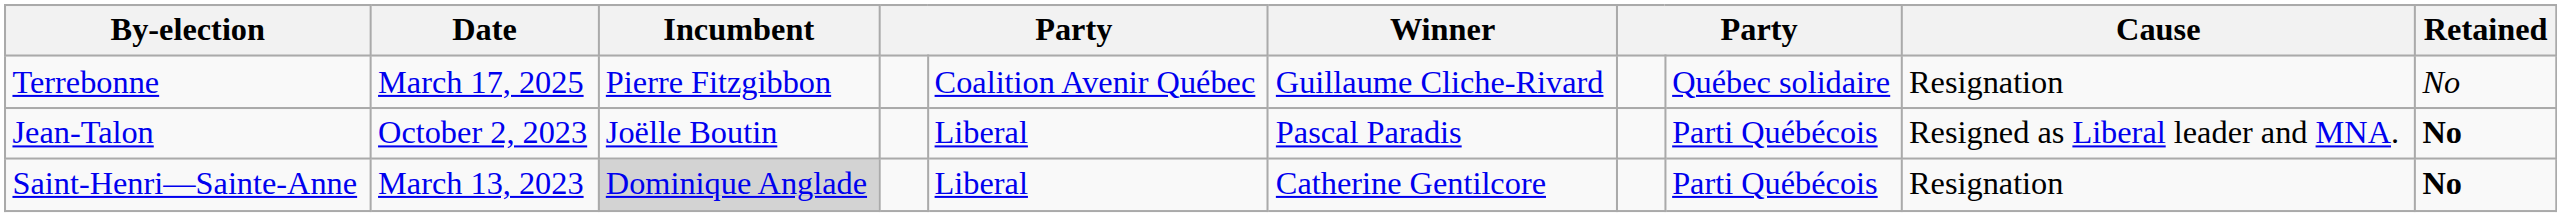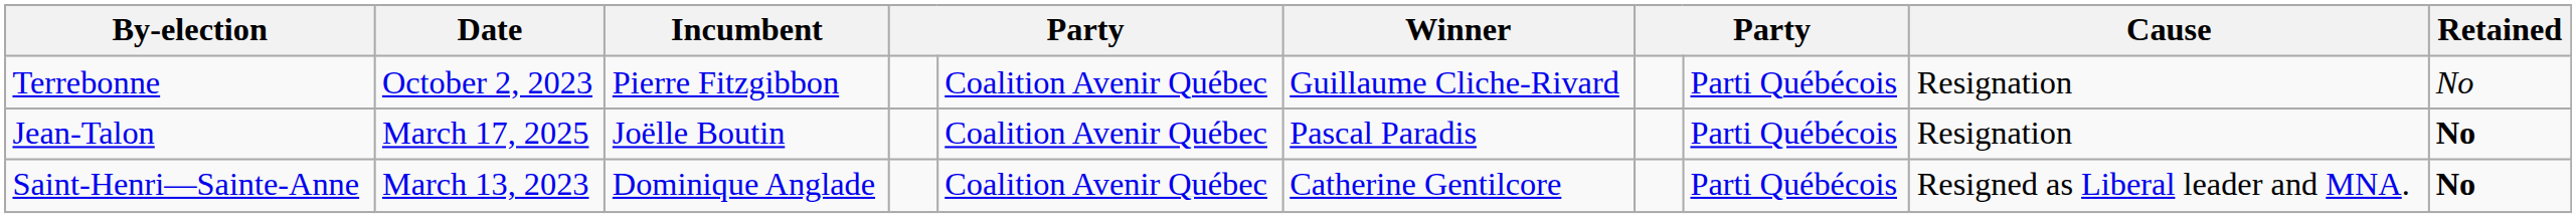Terrebonne | Date: March 17, 2025 -> October 2, 2023
Terrebonne | column 8: Québec solidaire -> Parti Québécois
Jean-Talon | Date: October 2, 2023 -> March 17, 2025
Jean-Talon | column 5: Liberal -> Coalition Avenir Québec
Jean-Talon | Cause: Resigned as Liberal leader and MNA. -> Resignation
Saint-Henri—Sainte-Anne | Incumbent: lightgrey background -> no background
Saint-Henri—Sainte-Anne | column 5: Liberal -> Coalition Avenir Québec
Saint-Henri—Sainte-Anne | Cause: Resignation -> Resigned as Liberal leader and MNA.
